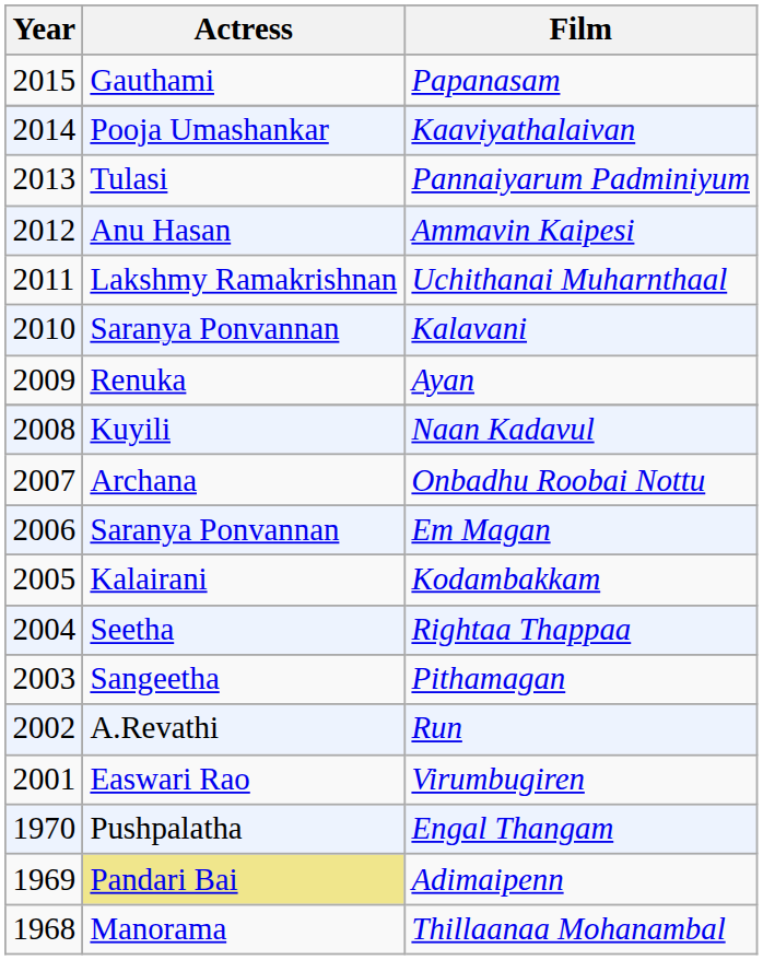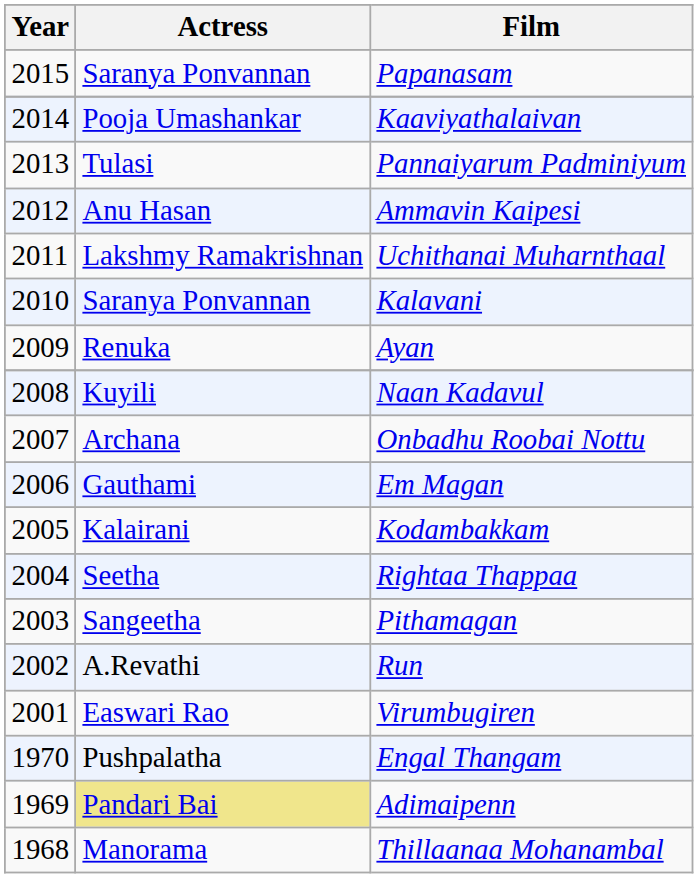Papanasam | Actress: Gauthami -> Saranya Ponvannan
Em Magan | Actress: Saranya Ponvannan -> Gauthami
